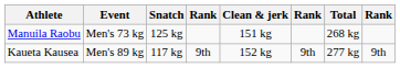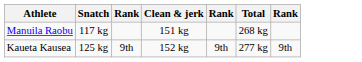- column: Event | Men's 73 kg | Men's 89 kg
Manuila Raobu | Snatch: 125 kg -> 117 kg
Kaueta Kausea | Snatch: 117 kg -> 125 kg
